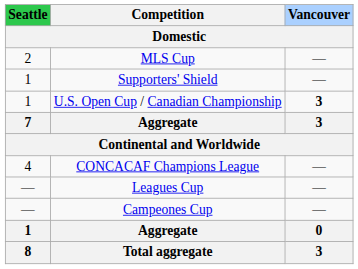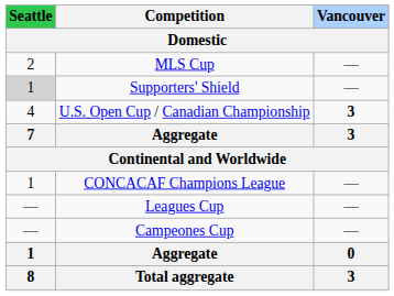Supporters' Shield | Seattle: no background -> lightgrey background
U.S. Open Cup / Canadian Championship | Seattle: 1 -> 4
CONCACAF Champions League | Seattle: 4 -> 1
